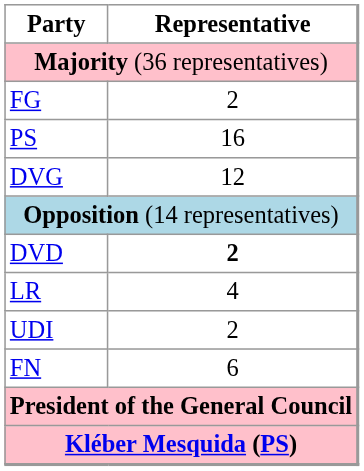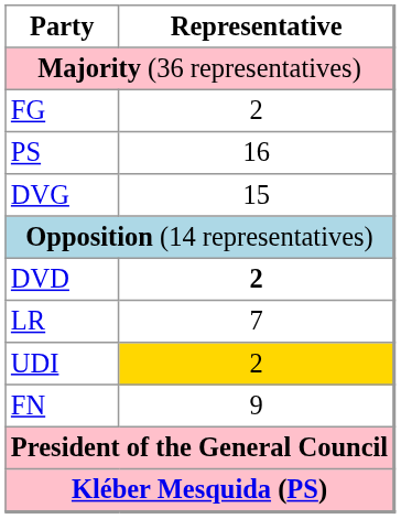DVG | Representative: 12 -> 15
LR | Representative: 4 -> 7
UDI | Representative: no background -> gold background
FN | Representative: 6 -> 9
